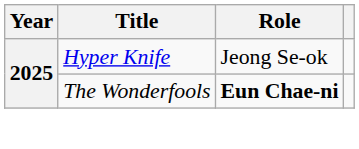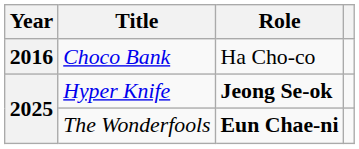+ row: 2016 | Choco Bank | Ha Cho-co
Hyper Knife | Role: normal -> bold
